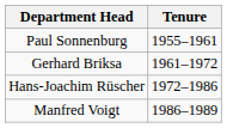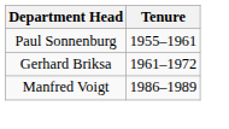- row: Hans-Joachim Rüscher | 1972–1986
